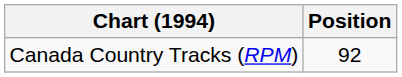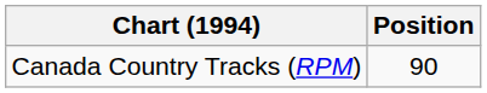Canada Country Tracks (RPM) | Position: 92 -> 90
